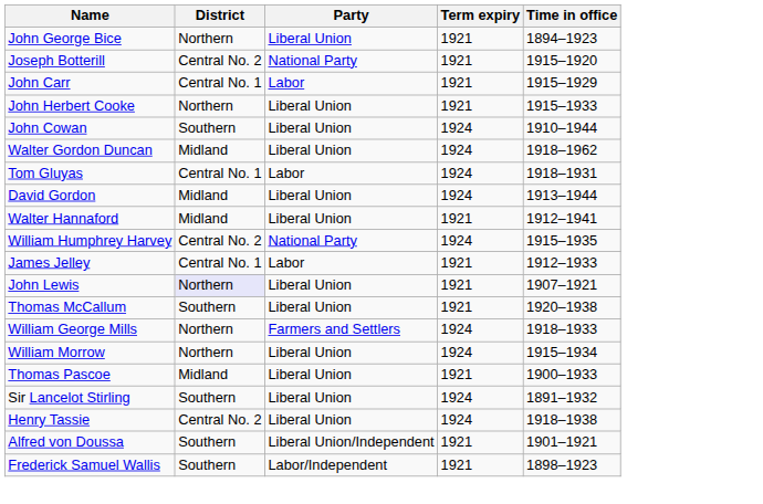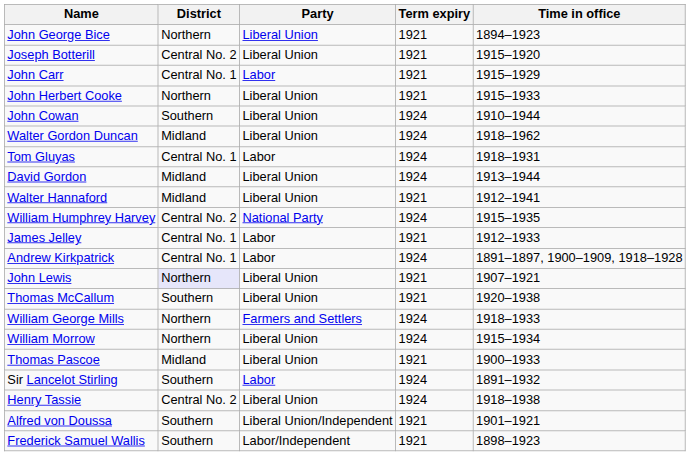Joseph Botterill | Party: National Party -> Liberal Union
+ row: Andrew Kirkpatrick | Central No. 1 | Labor | 1924 | 1891–1897, 1900–1909, 1918–1928
Sir Lancelot Stirling | Party: Liberal Union -> Labor
